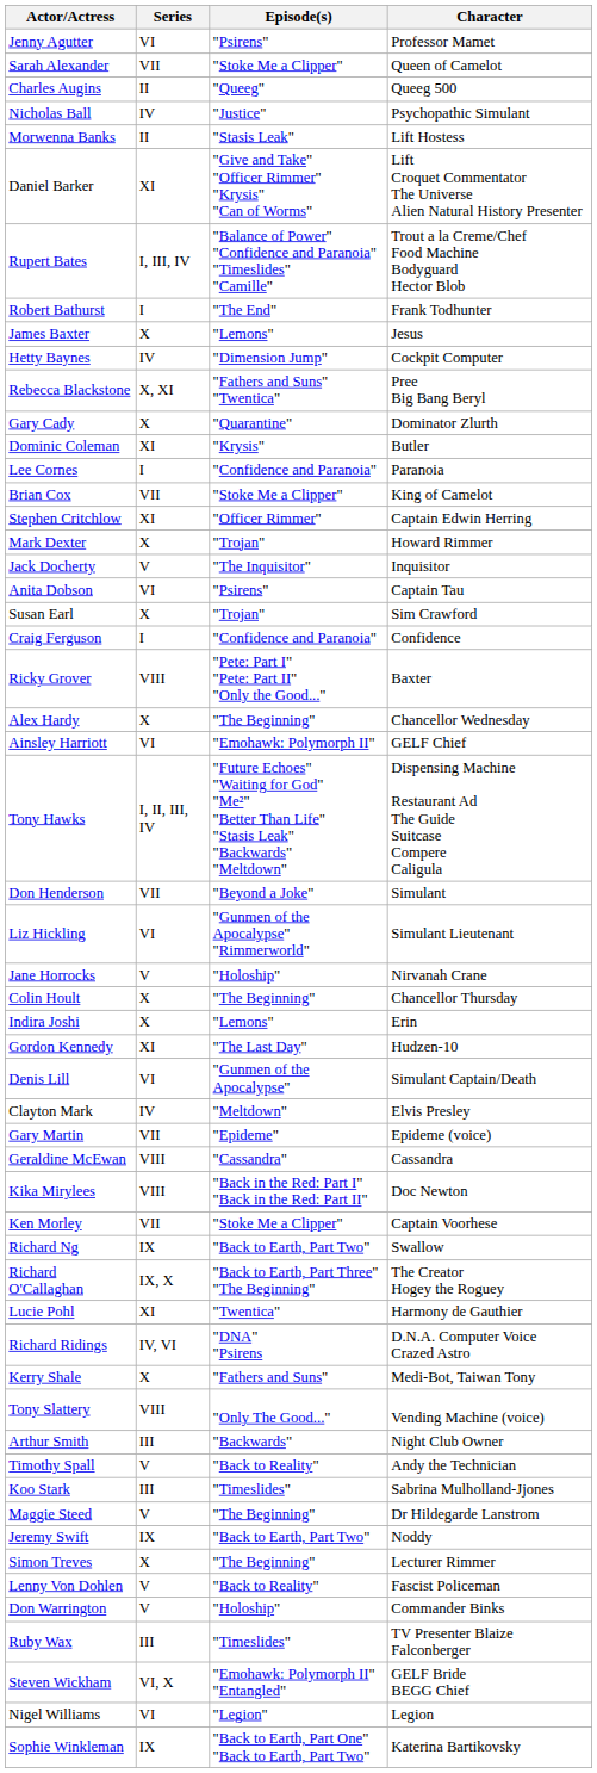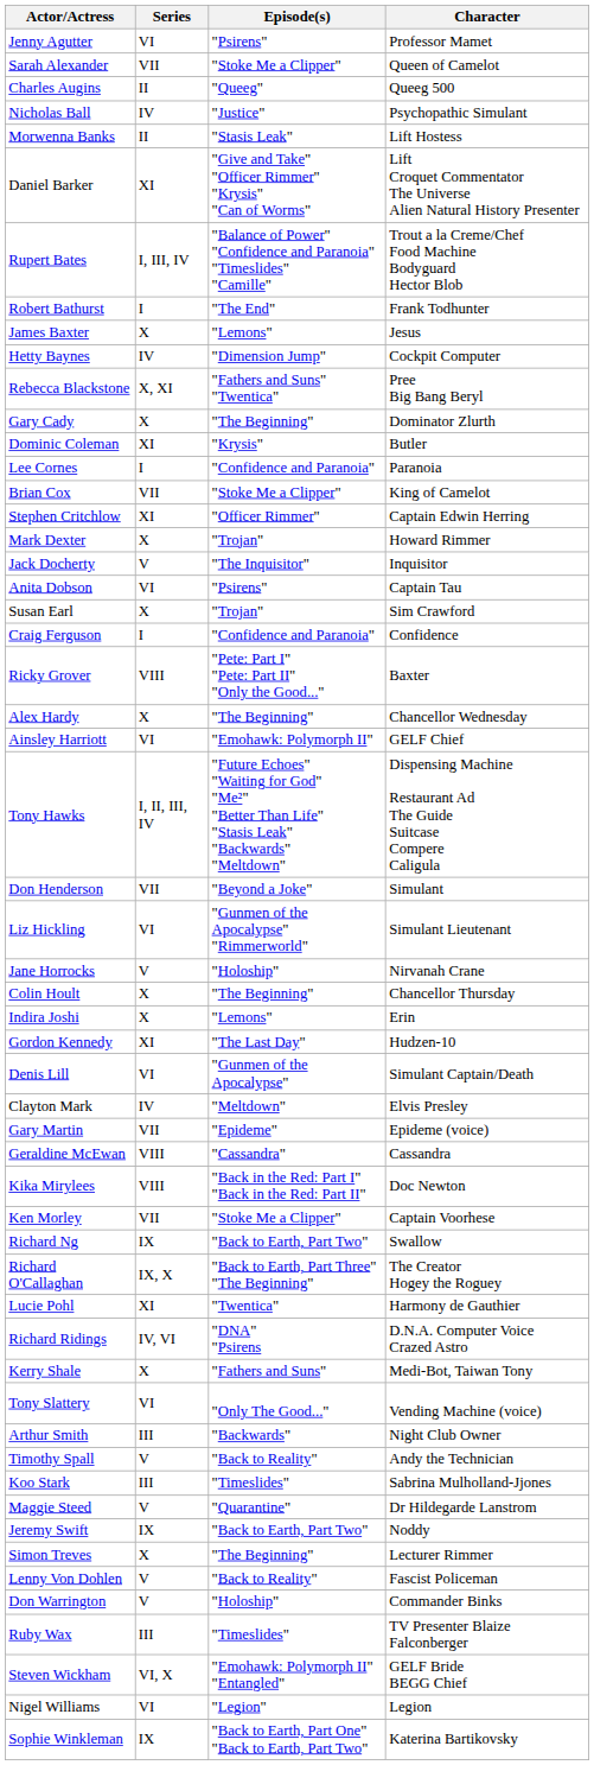Gary Cady | Episode(s): "Quarantine" -> "The Beginning"
Tony Slattery | Series: VIII -> VI
Maggie Steed | Episode(s): "The Beginning" -> "Quarantine"
